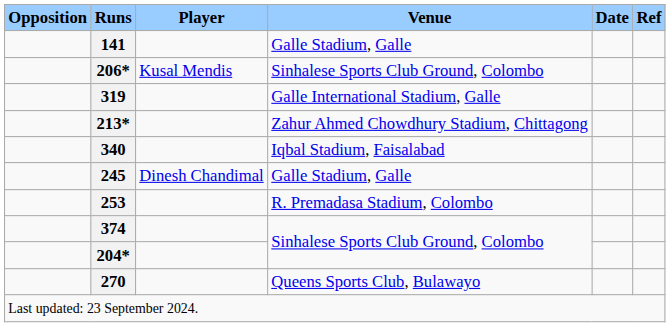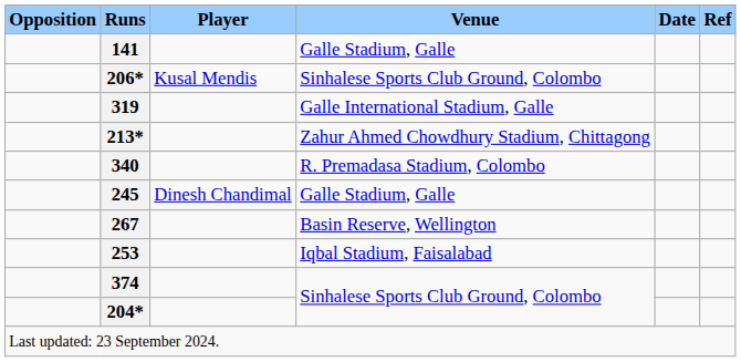340 | Venue: Iqbal Stadium, Faisalabad -> R. Premadasa Stadium, Colombo
+ row: 267 | Basin Reserve, Wellington
253 | Venue: R. Premadasa Stadium, Colombo -> Iqbal Stadium, Faisalabad
- row: 270 | Queens Sports Club, Bulawayo
